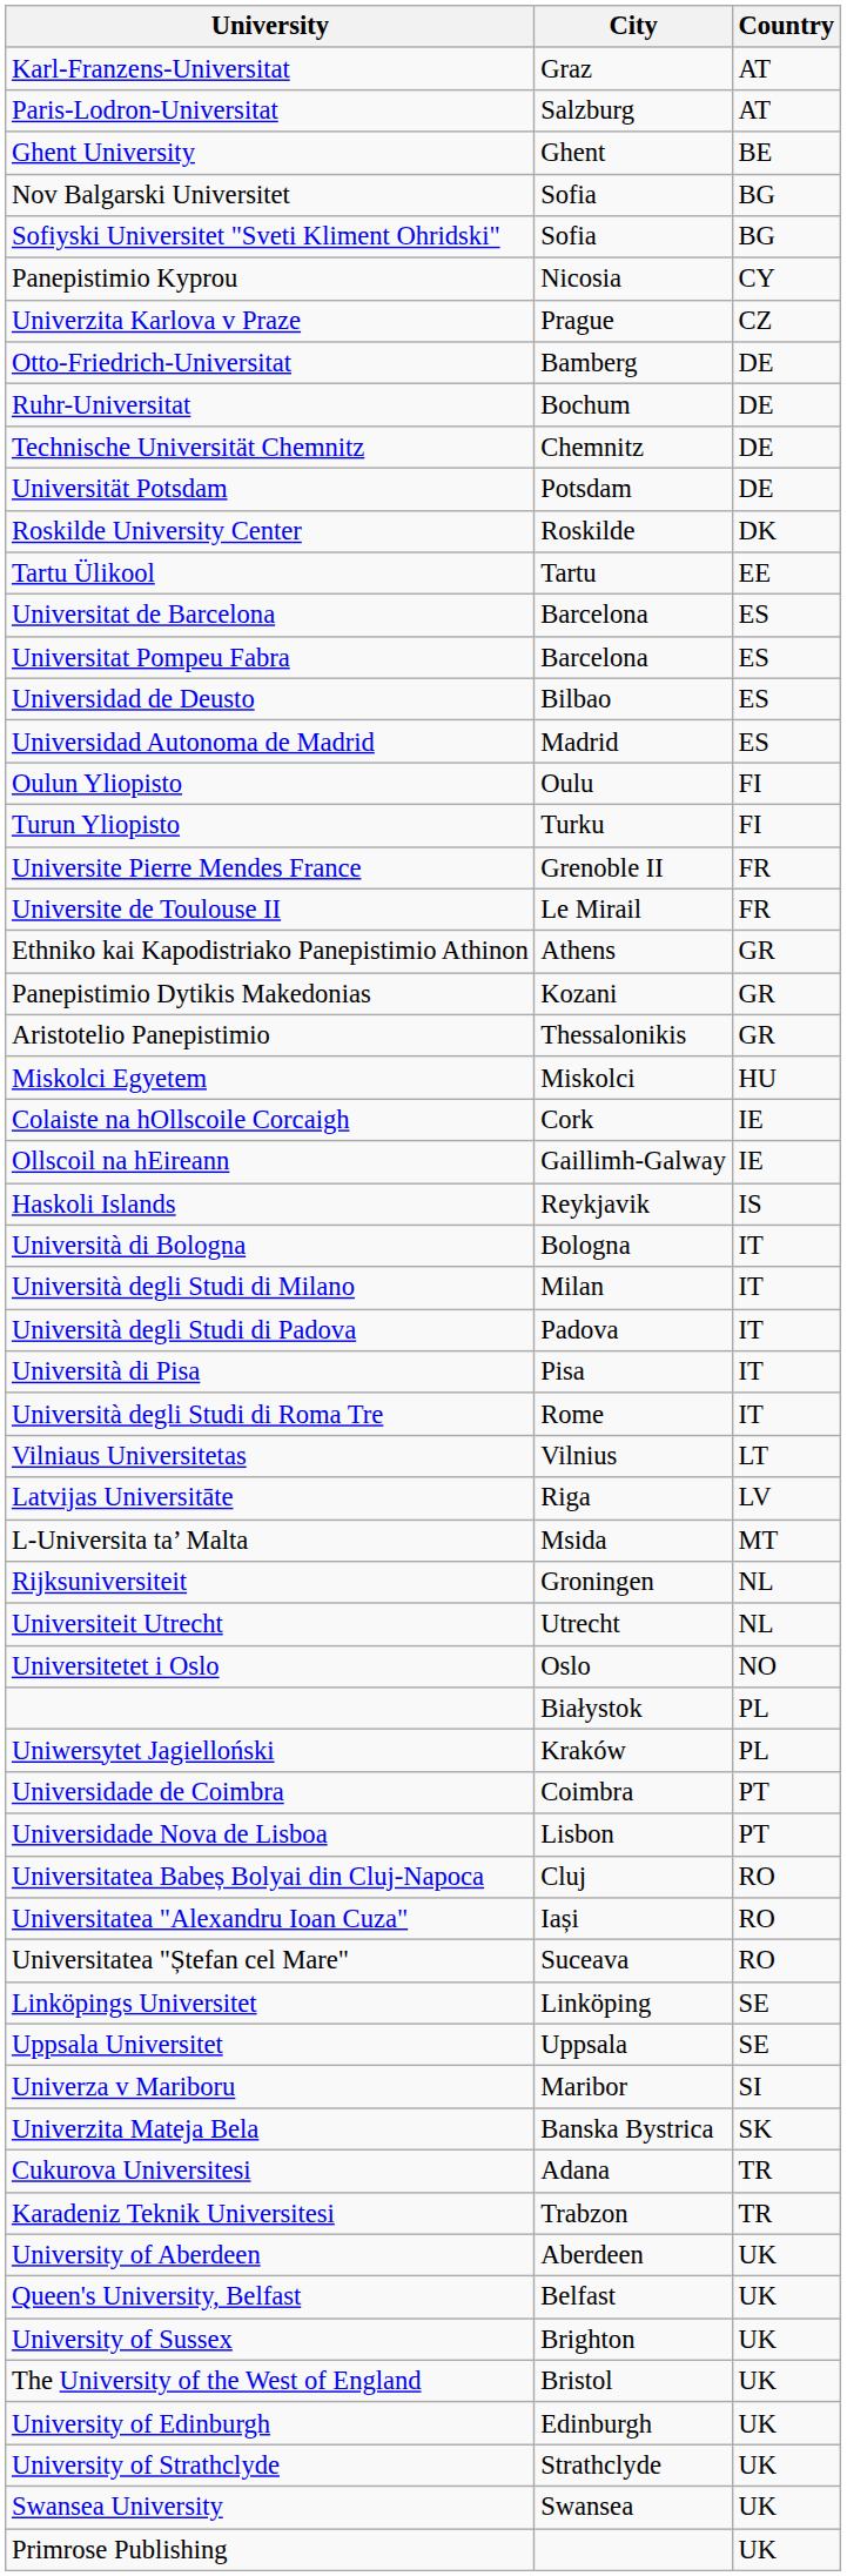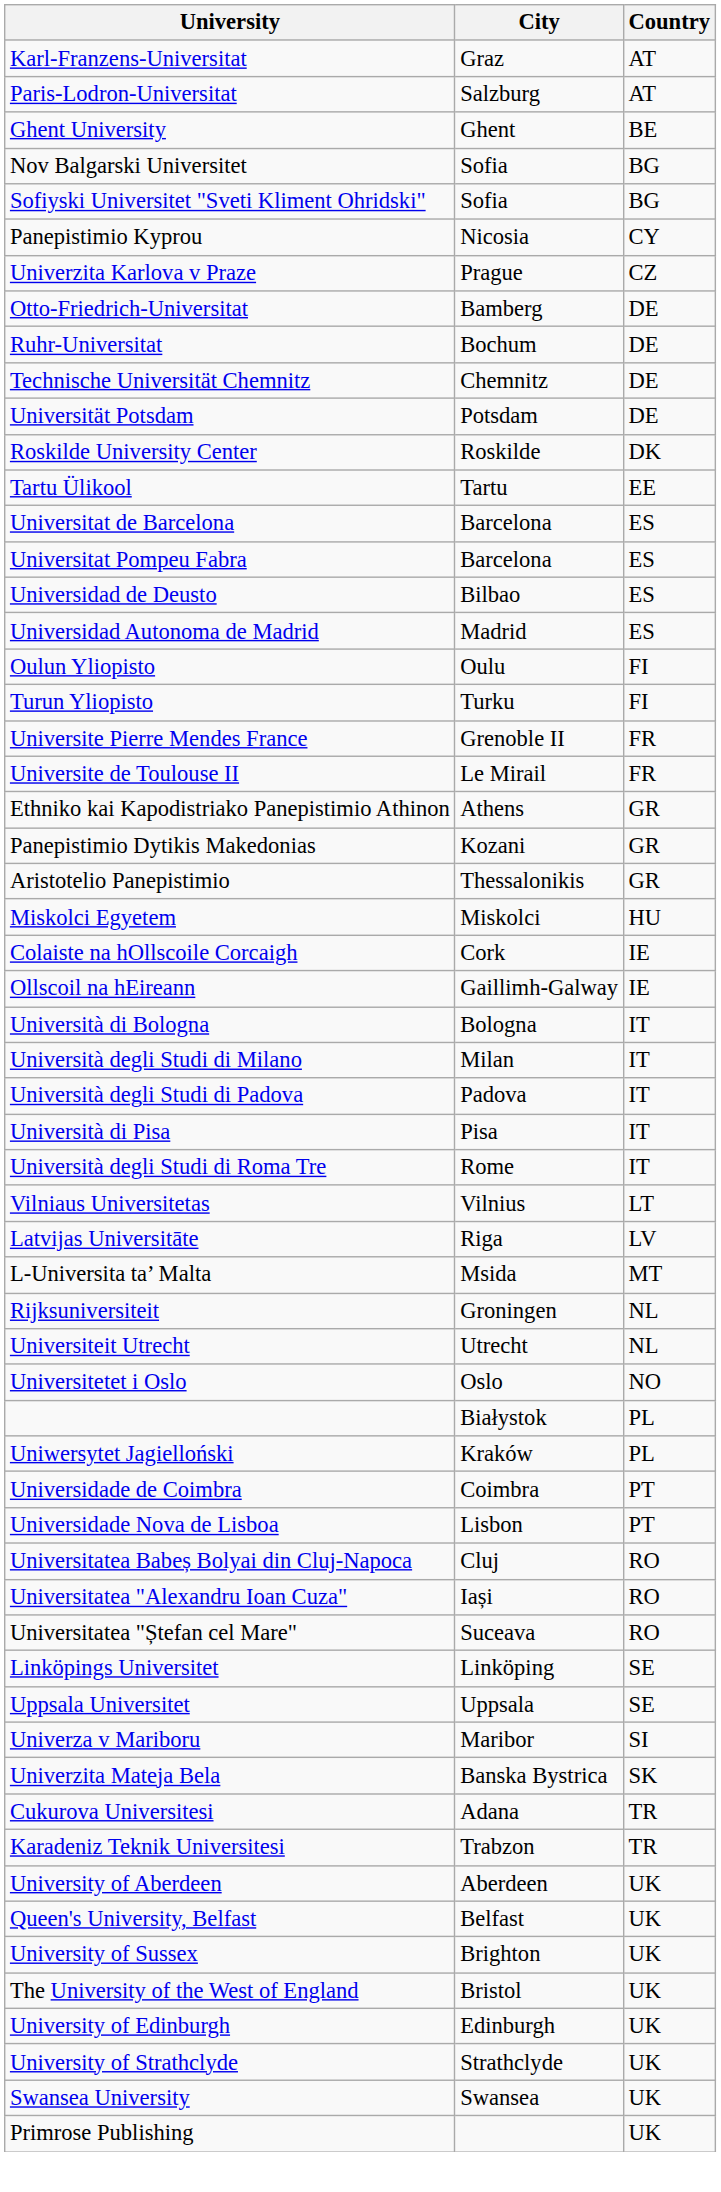- row: Haskoli Islands | Reykjavik | IS
